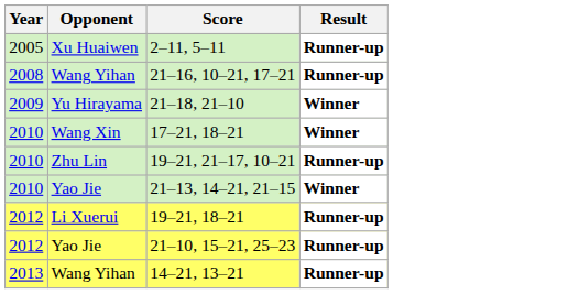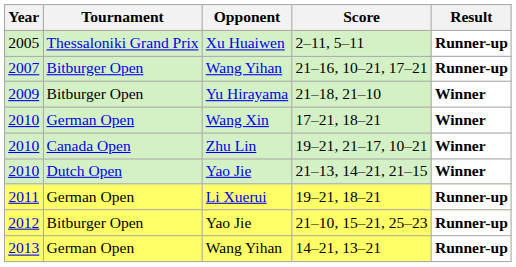+ column: Tournament | Thessaloniki Grand Prix | Bitburger Open | Bitburger Open | German Open | Canada Open | Dutch Open | German Open | Bitburger Open | German Open
21–16, 10–21, 17–21 | Year: 2008 -> 2007
19–21, 21–17, 10–21 | Result: Runner-up -> Winner
19–21, 18–21 | Year: 2012 -> 2011
